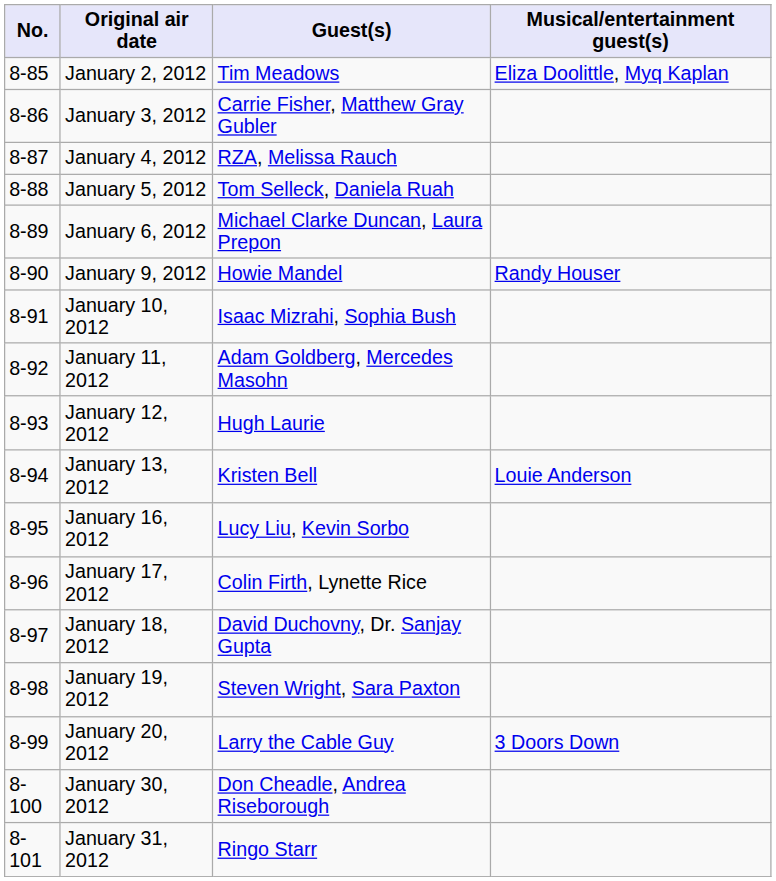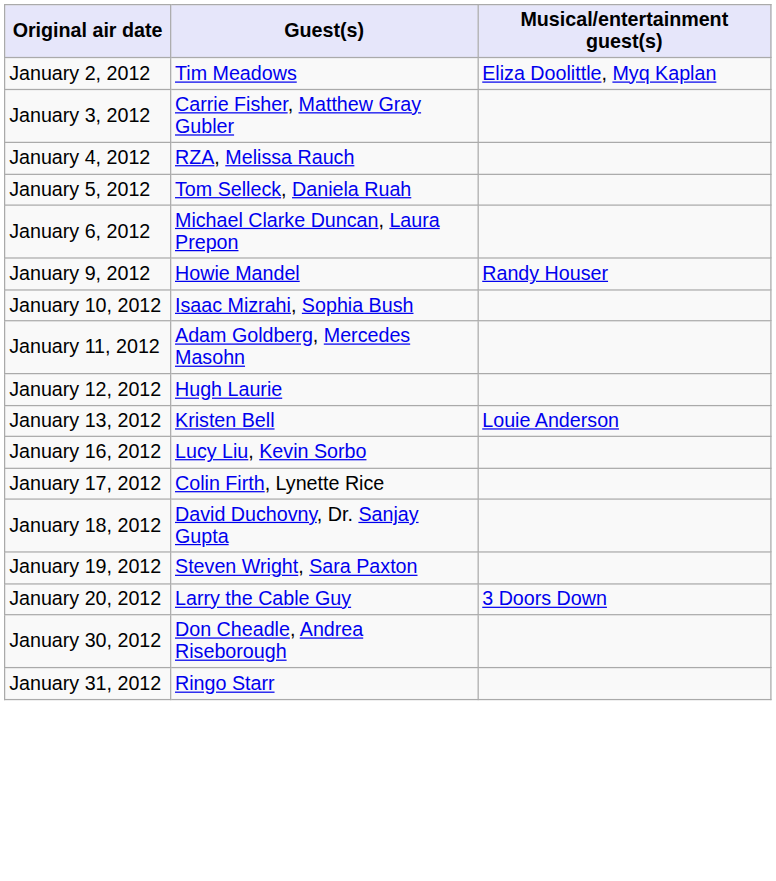- column: No. | 8-85 | 8-86 | 8-87 | 8-88 | 8-89 | 8-90 | 8-91 | 8-92 | 8-93 | 8-94 | 8-95 | 8-96 | 8-97 | 8-98 | 8-99 | 8-100 | 8-101
